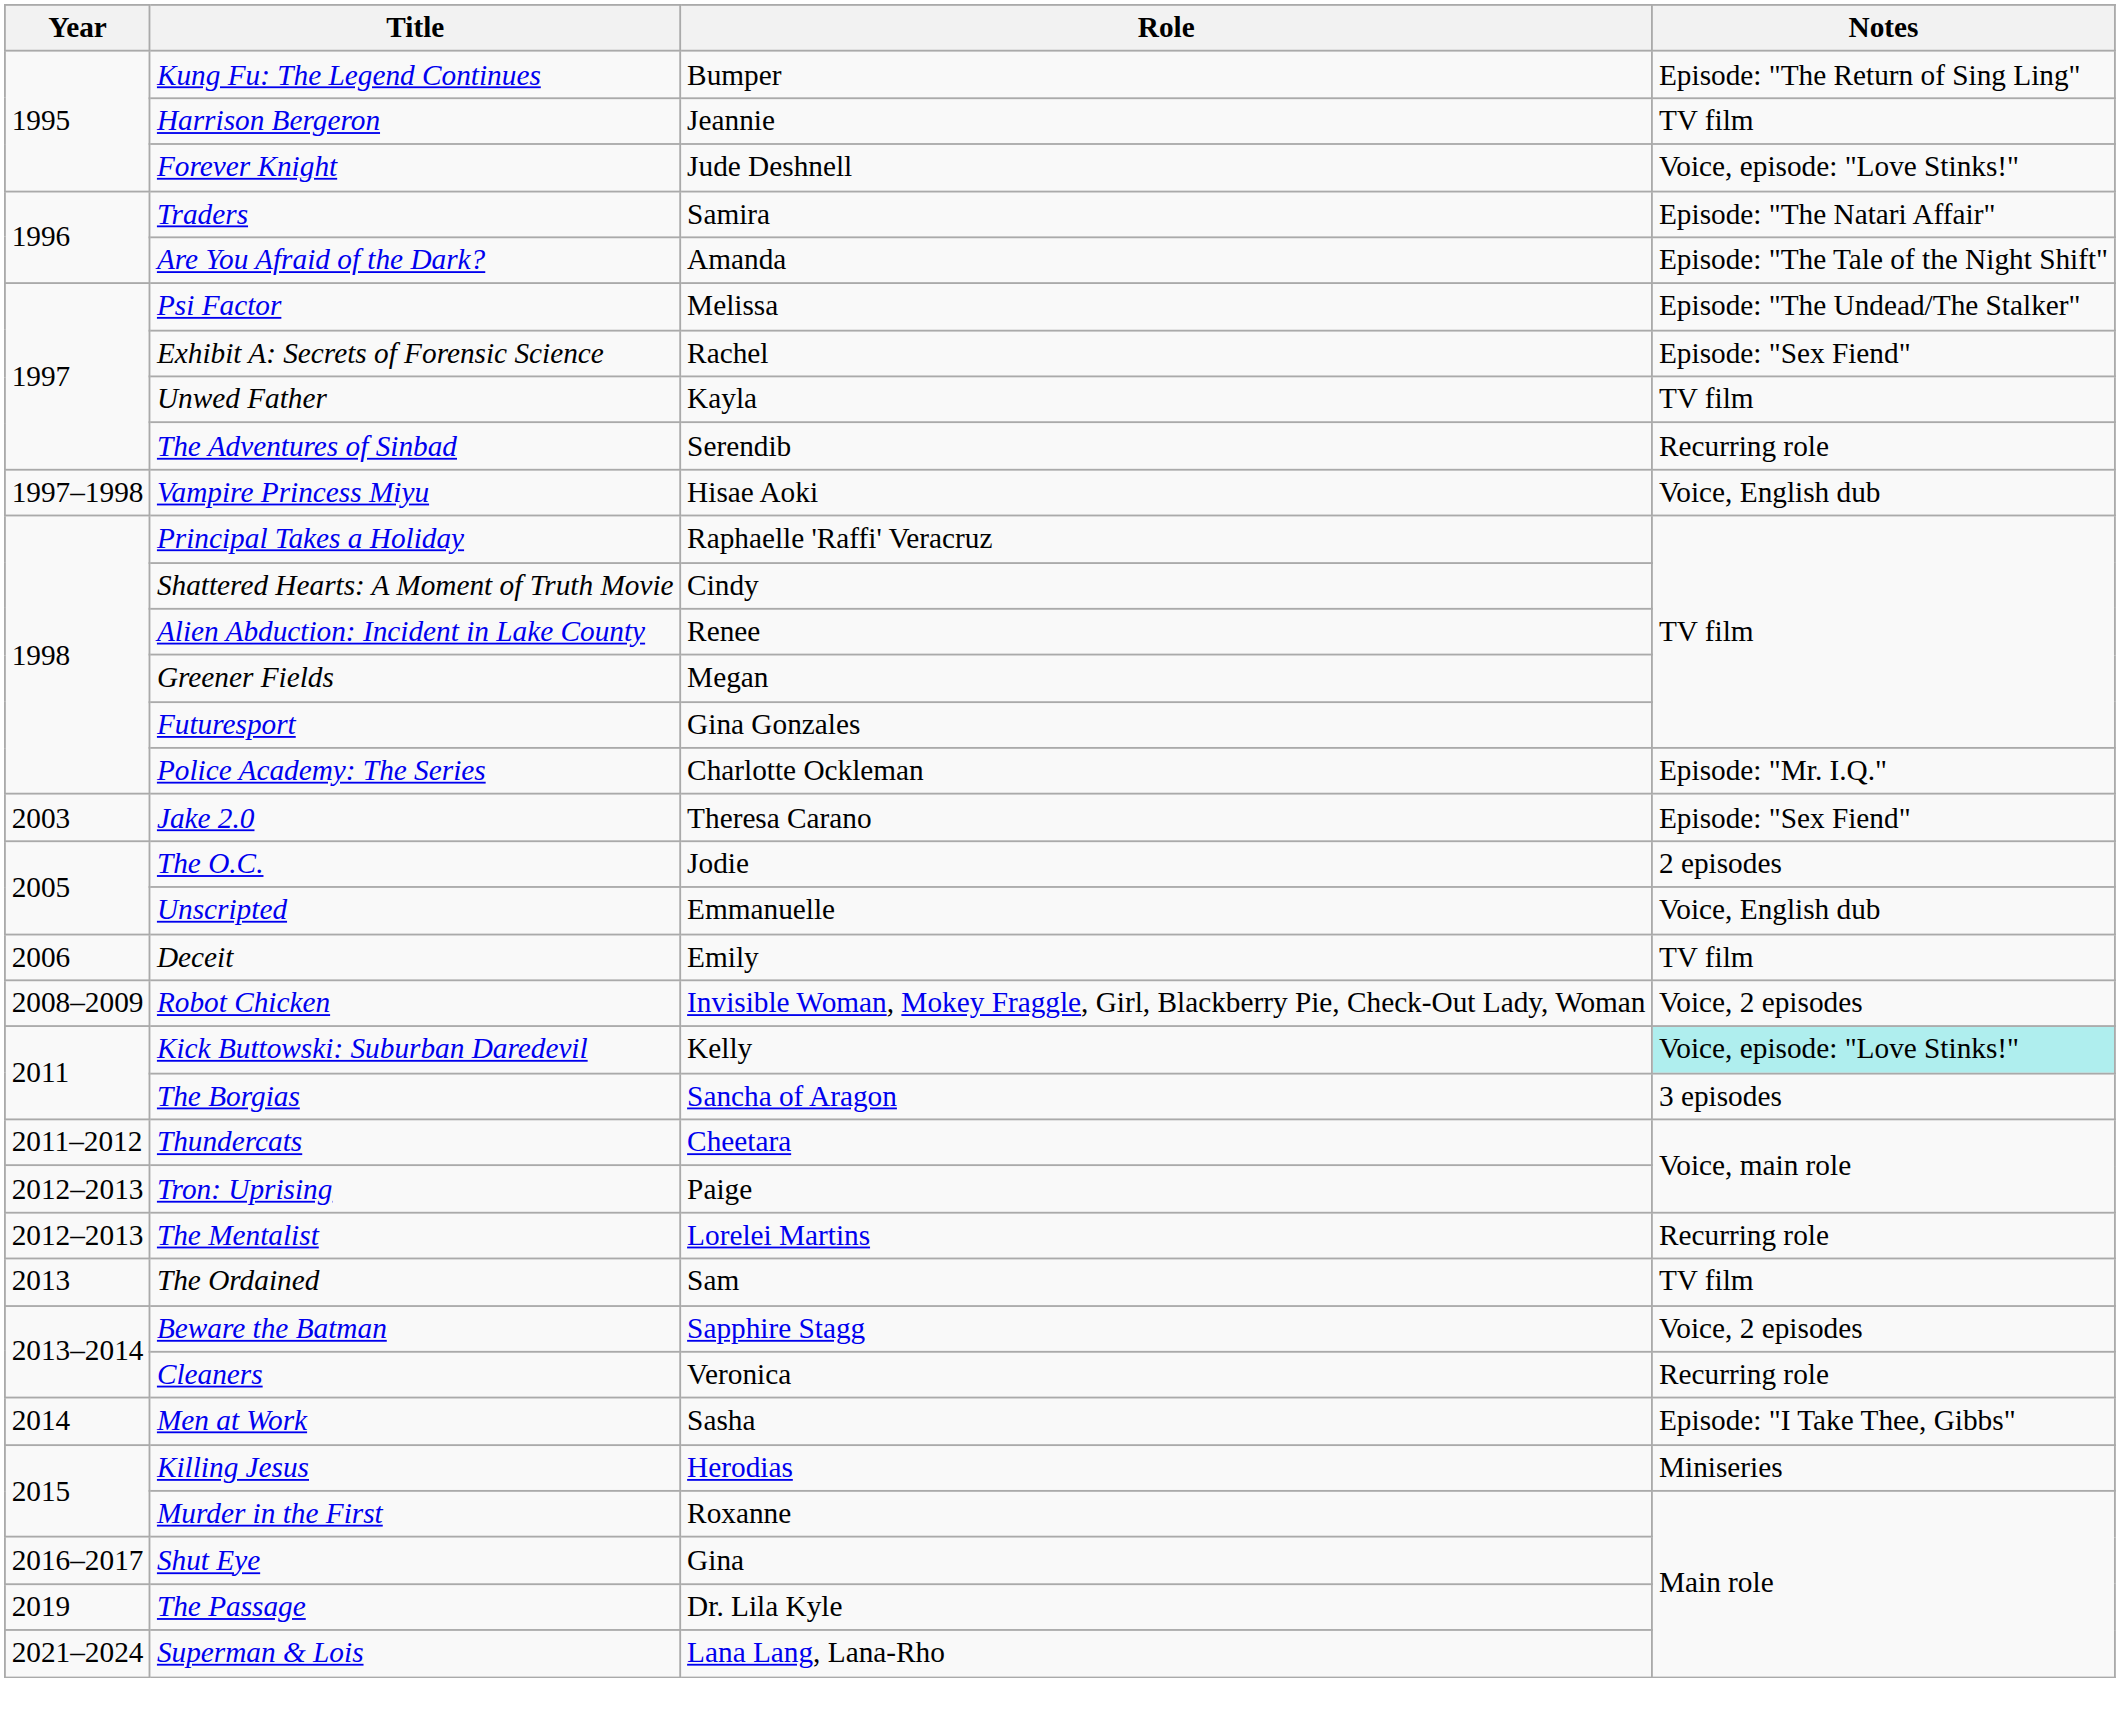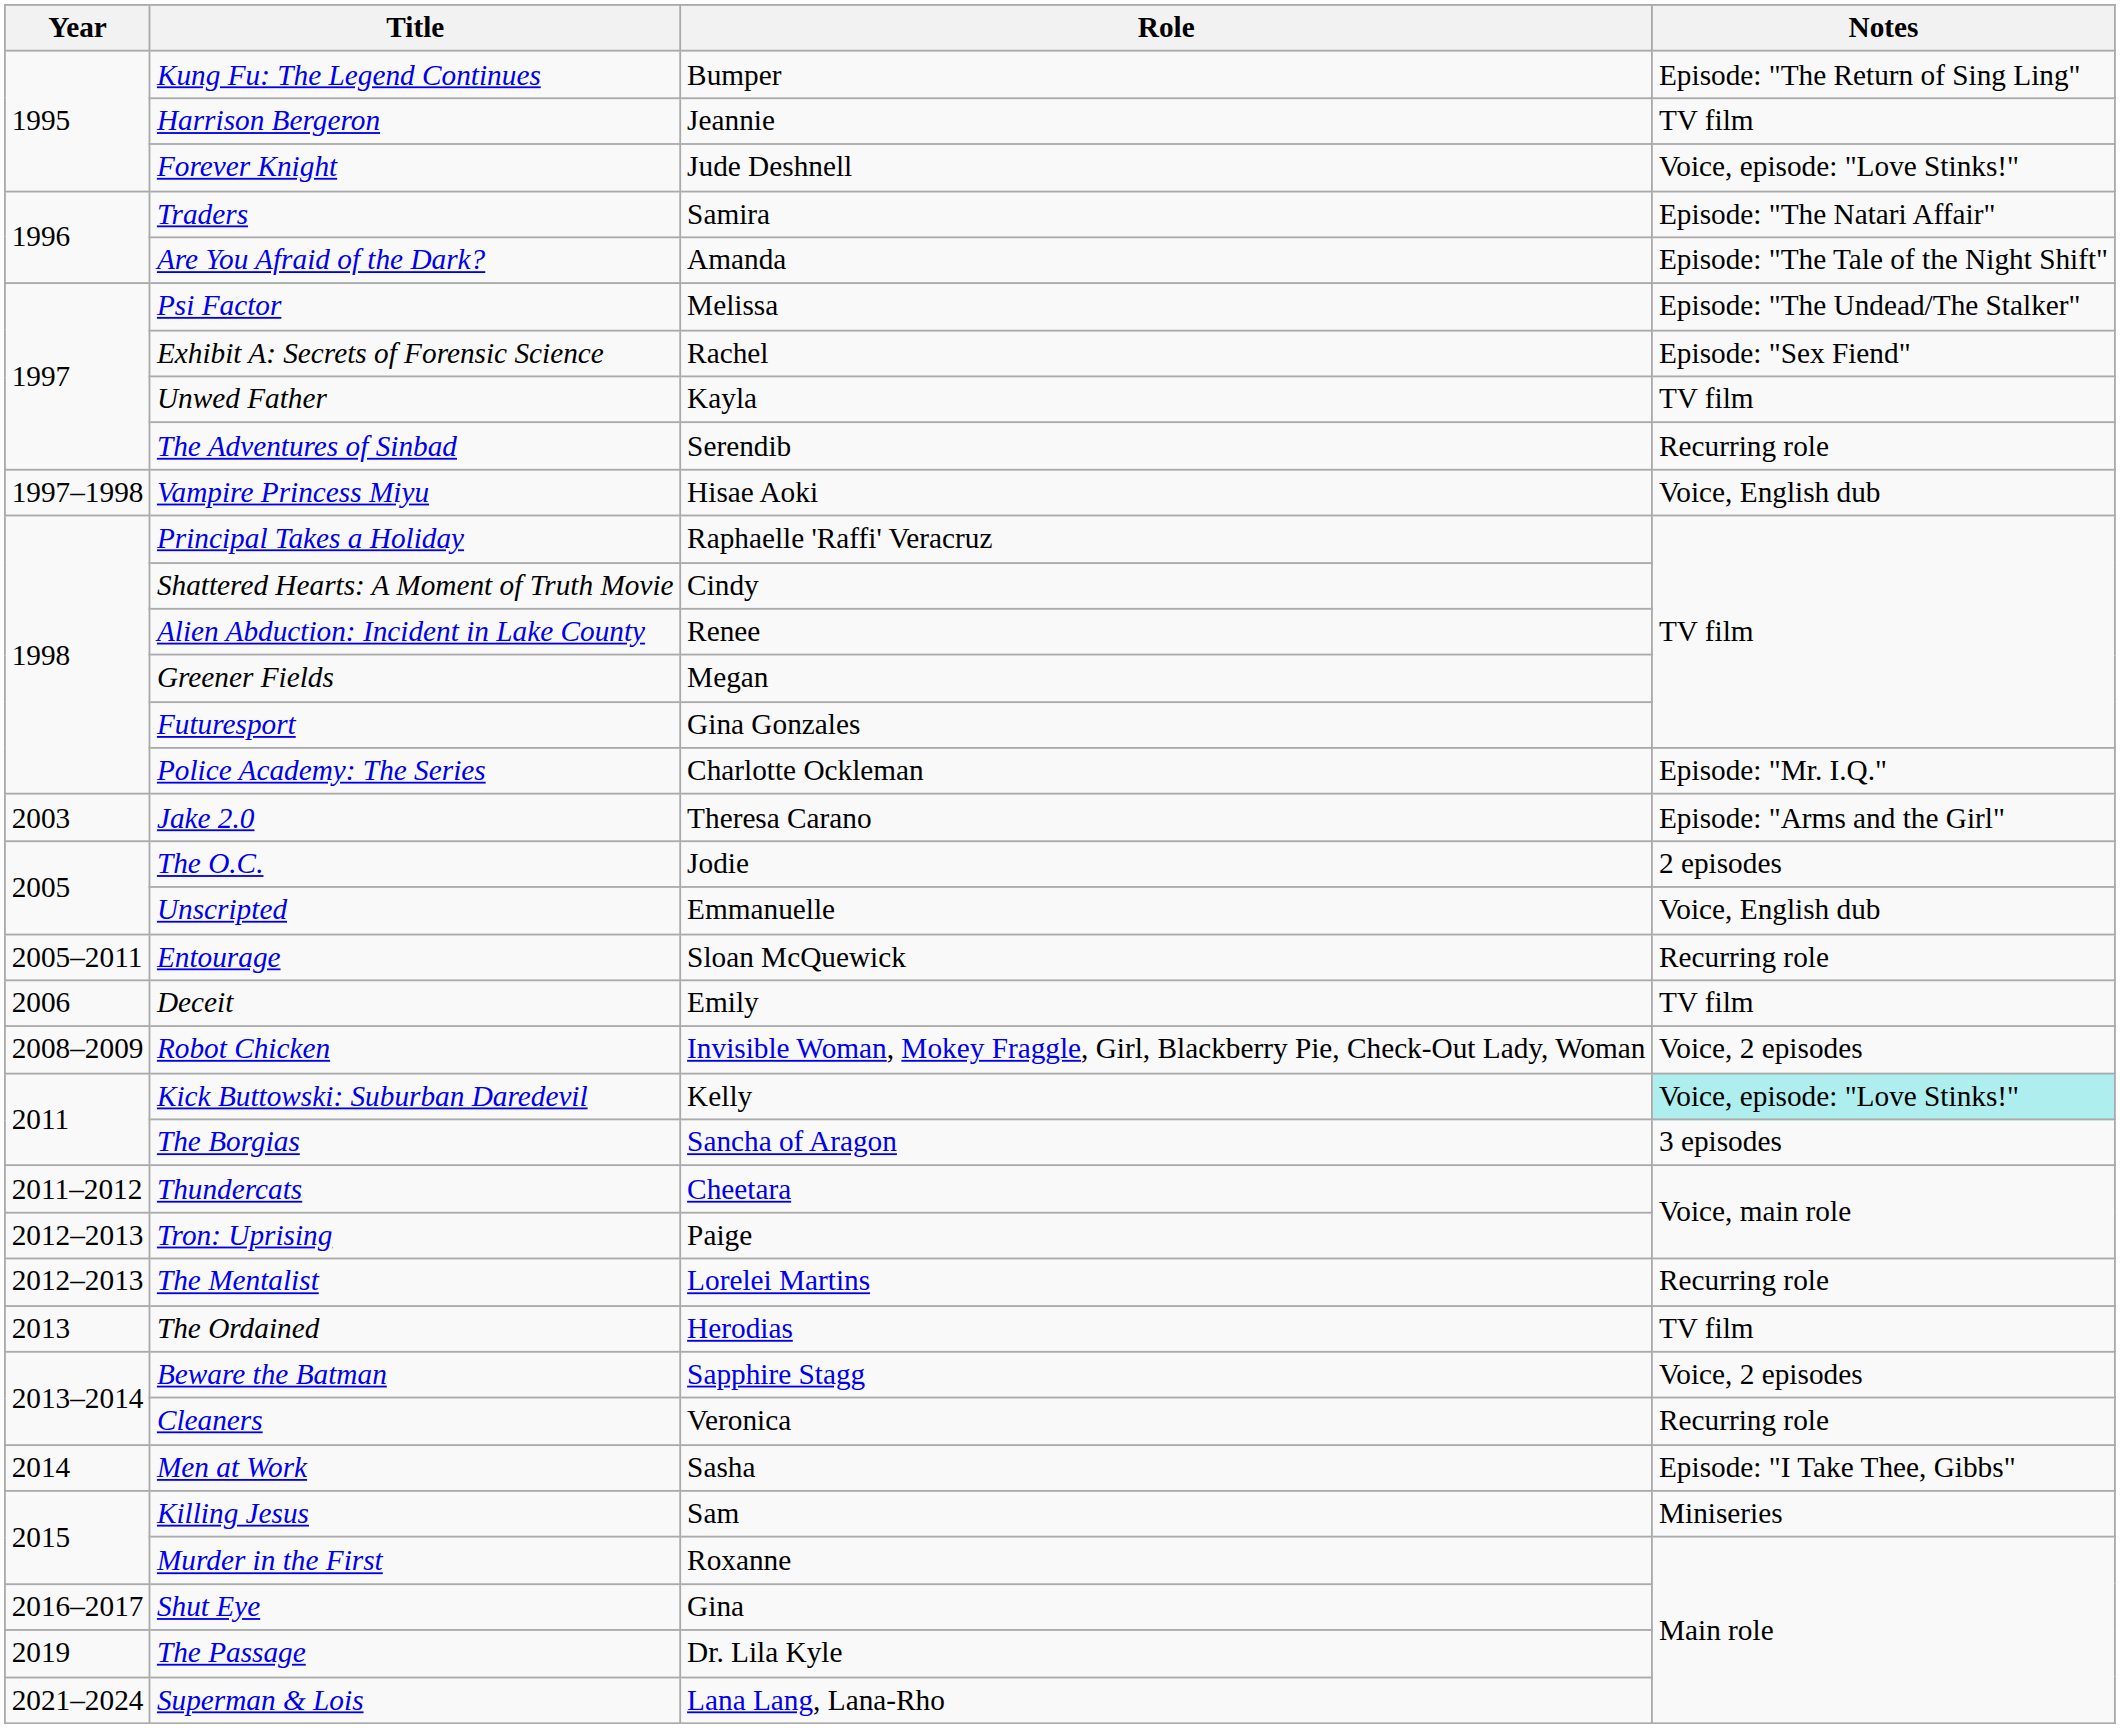Jake 2.0 | Notes: Episode: "Sex Fiend" -> Episode: "Arms and the Girl"
+ row: 2005–2011 | Entourage | Sloan McQuewick | Recurring role
The Ordained | Role: Sam -> Herodias
Killing Jesus | Role: Herodias -> Sam
